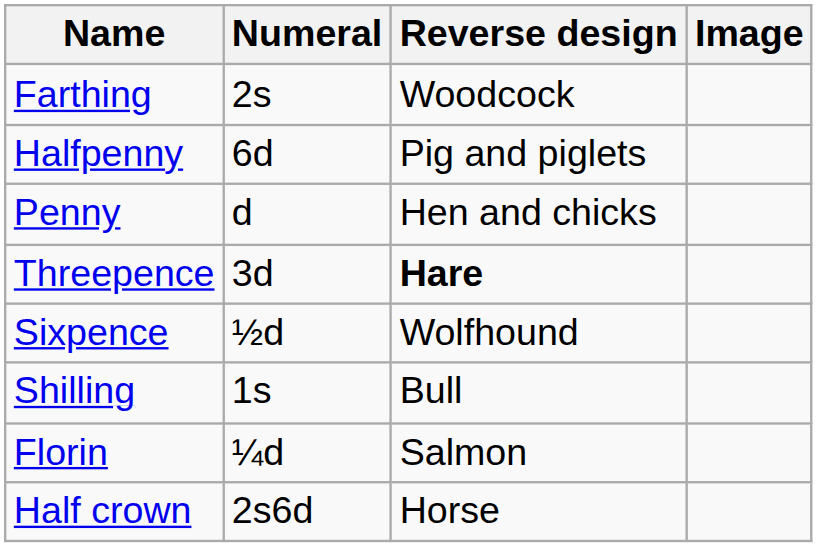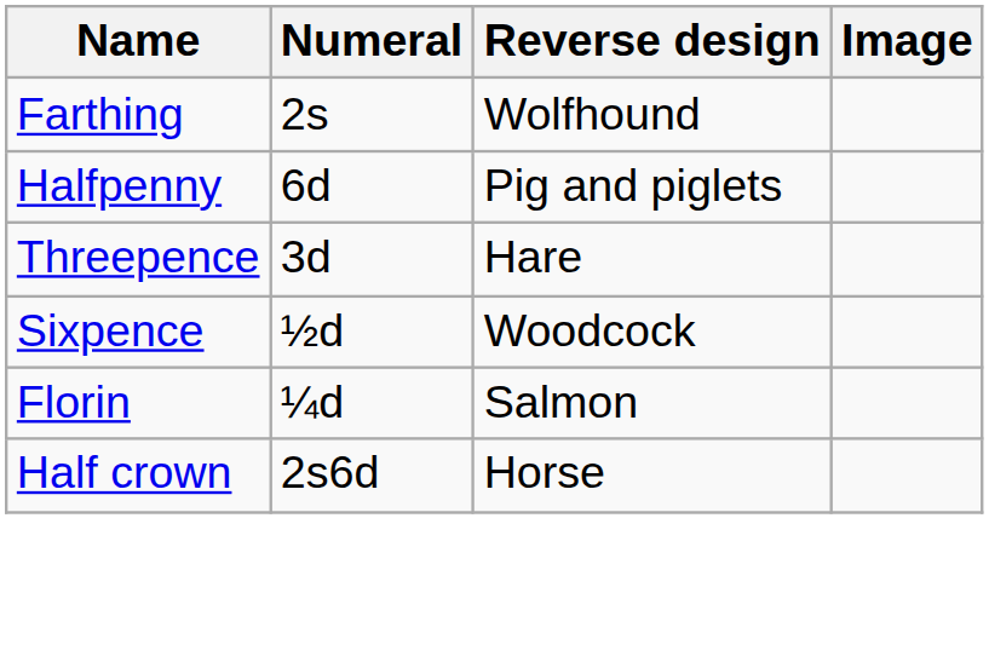Farthing | Reverse design: Woodcock -> Wolfhound
- row: Penny | d | Hen and chicks
Threepence | Reverse design: bold -> normal
Sixpence | Reverse design: Wolfhound -> Woodcock
- row: Shilling | 1s | Bull
